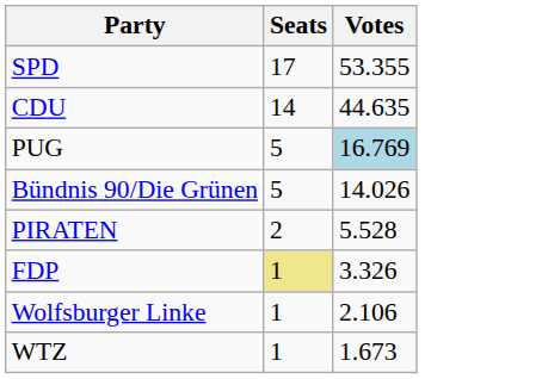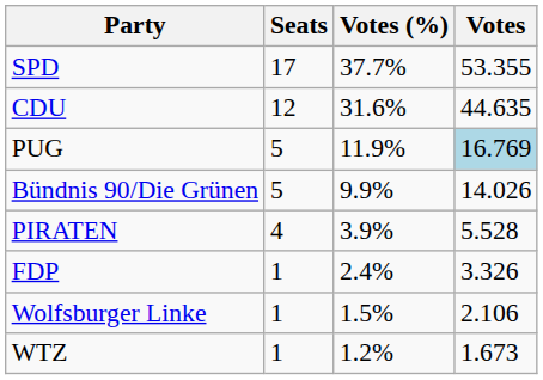+ column: Votes (%) | 37.7% | 31.6% | 11.9% | 9.9% | 3.9% | 2.4% | 1.5% | 1.2%
CDU | Seats: 14 -> 12
PIRATEN | Seats: 2 -> 4
FDP | Seats: khaki background -> no background
